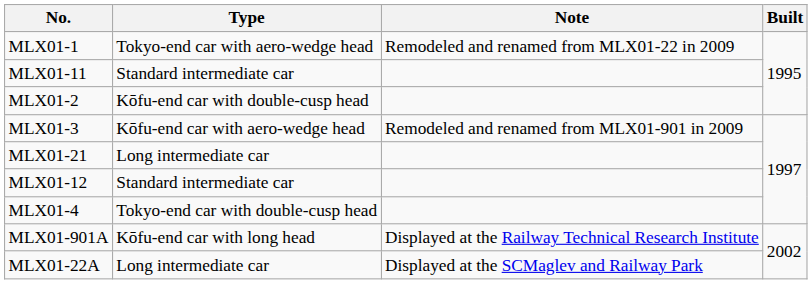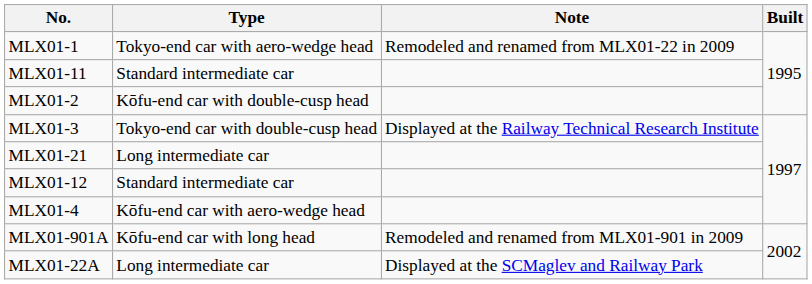MLX01-3 | Type: Kōfu-end car with aero-wedge head -> Tokyo-end car with double-cusp head
MLX01-3 | Note: Remodeled and renamed from MLX01-901 in 2009 -> Displayed at the Railway Technical Research Institute
MLX01-4 | Type: Tokyo-end car with double-cusp head -> Kōfu-end car with aero-wedge head
MLX01-901A | Note: Displayed at the Railway Technical Research Institute -> Remodeled and renamed from MLX01-901 in 2009
